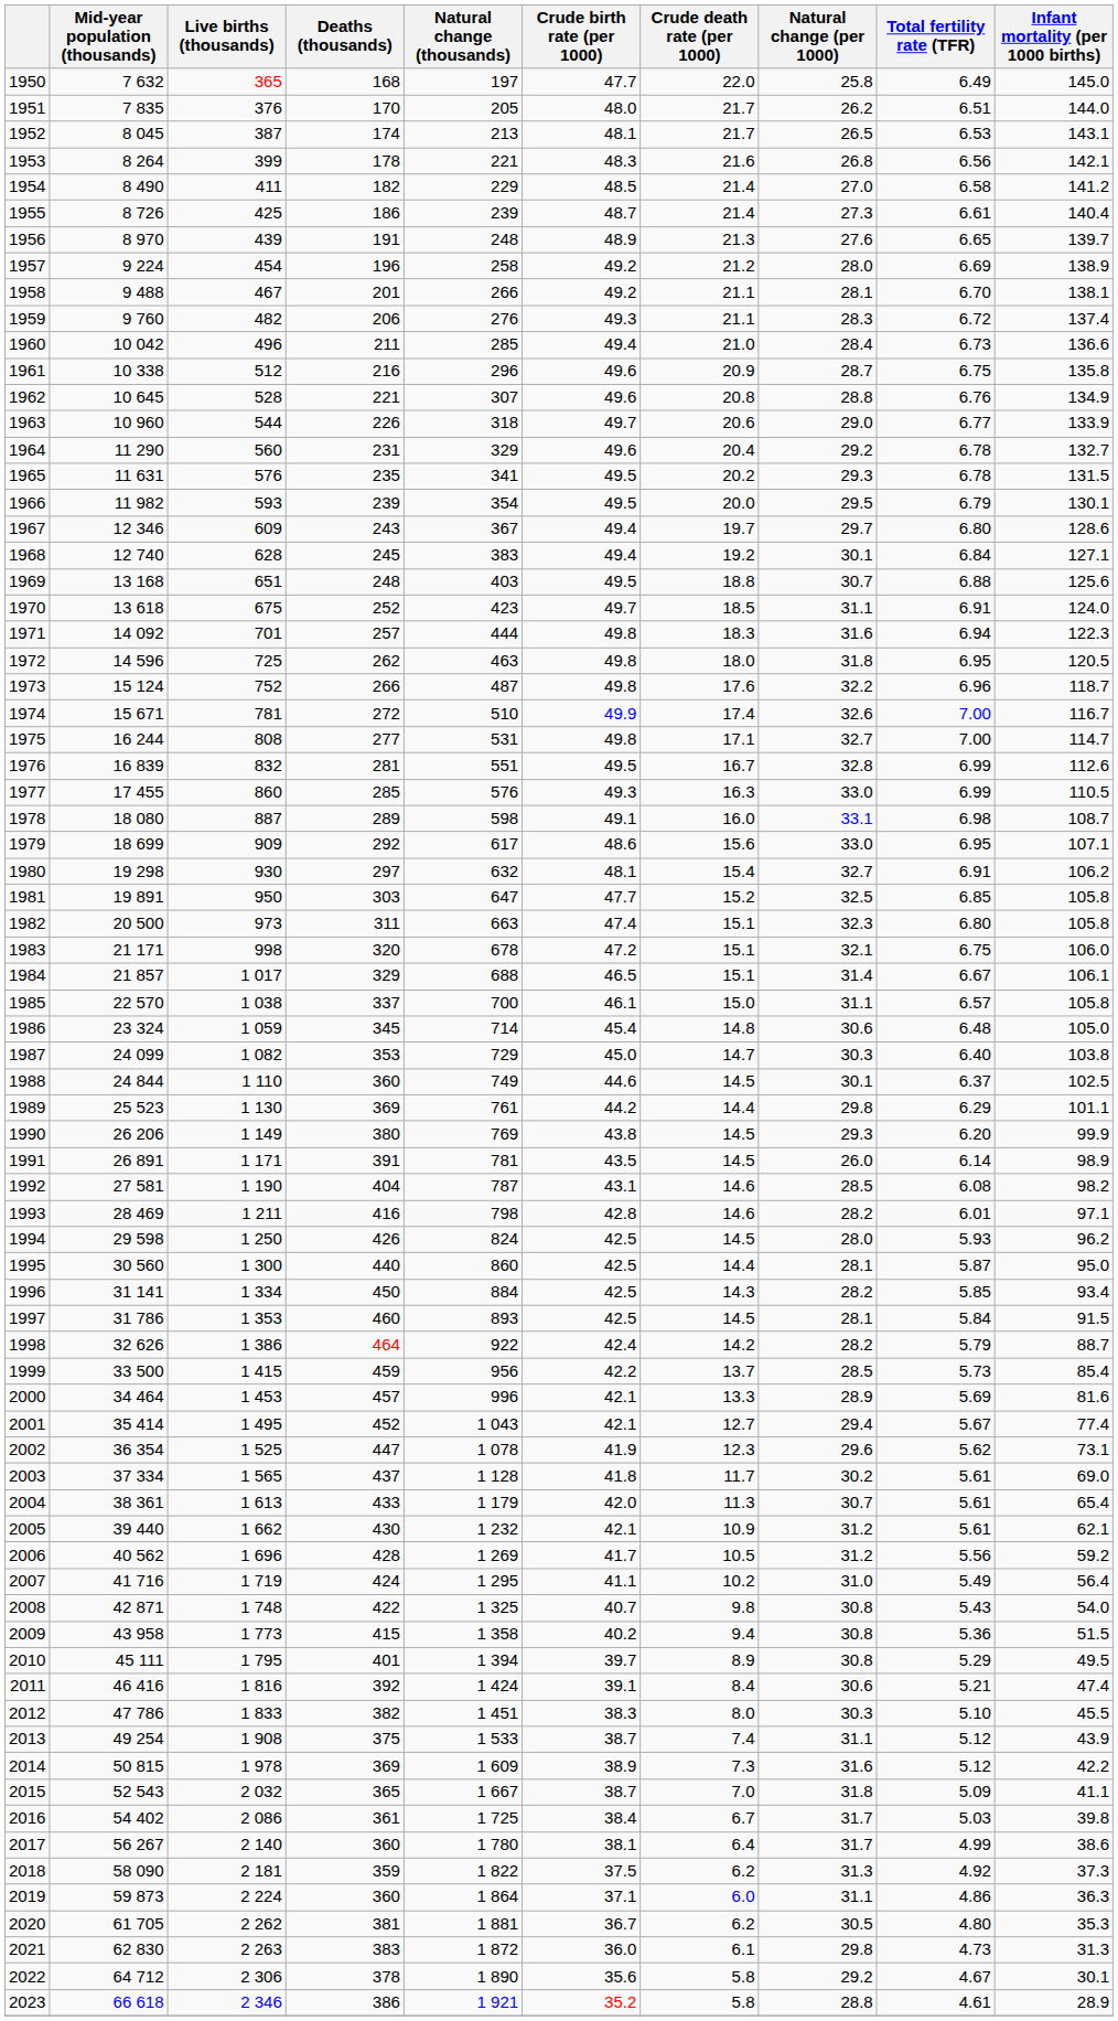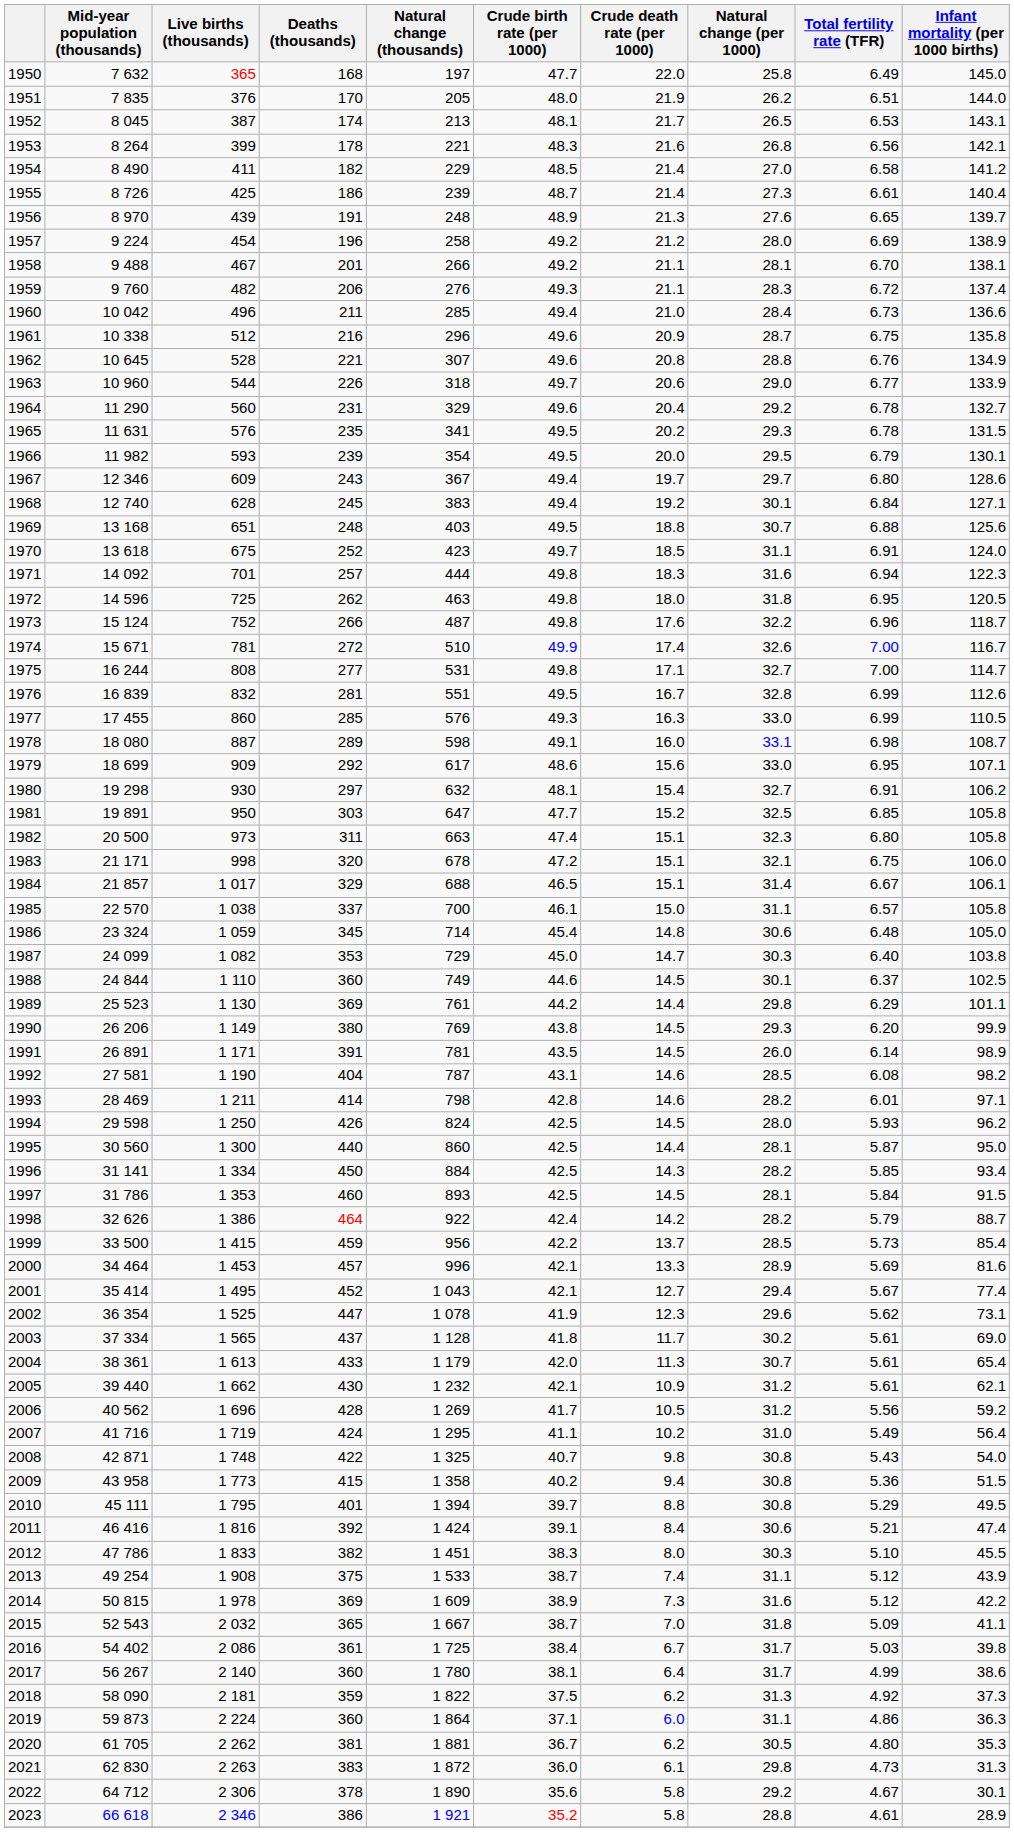1951 | Crude death rate (per 1000): 21.7 -> 21.9
1993 | Deaths (thousands): 416 -> 414
2010 | Crude death rate (per 1000): 8.9 -> 8.8
